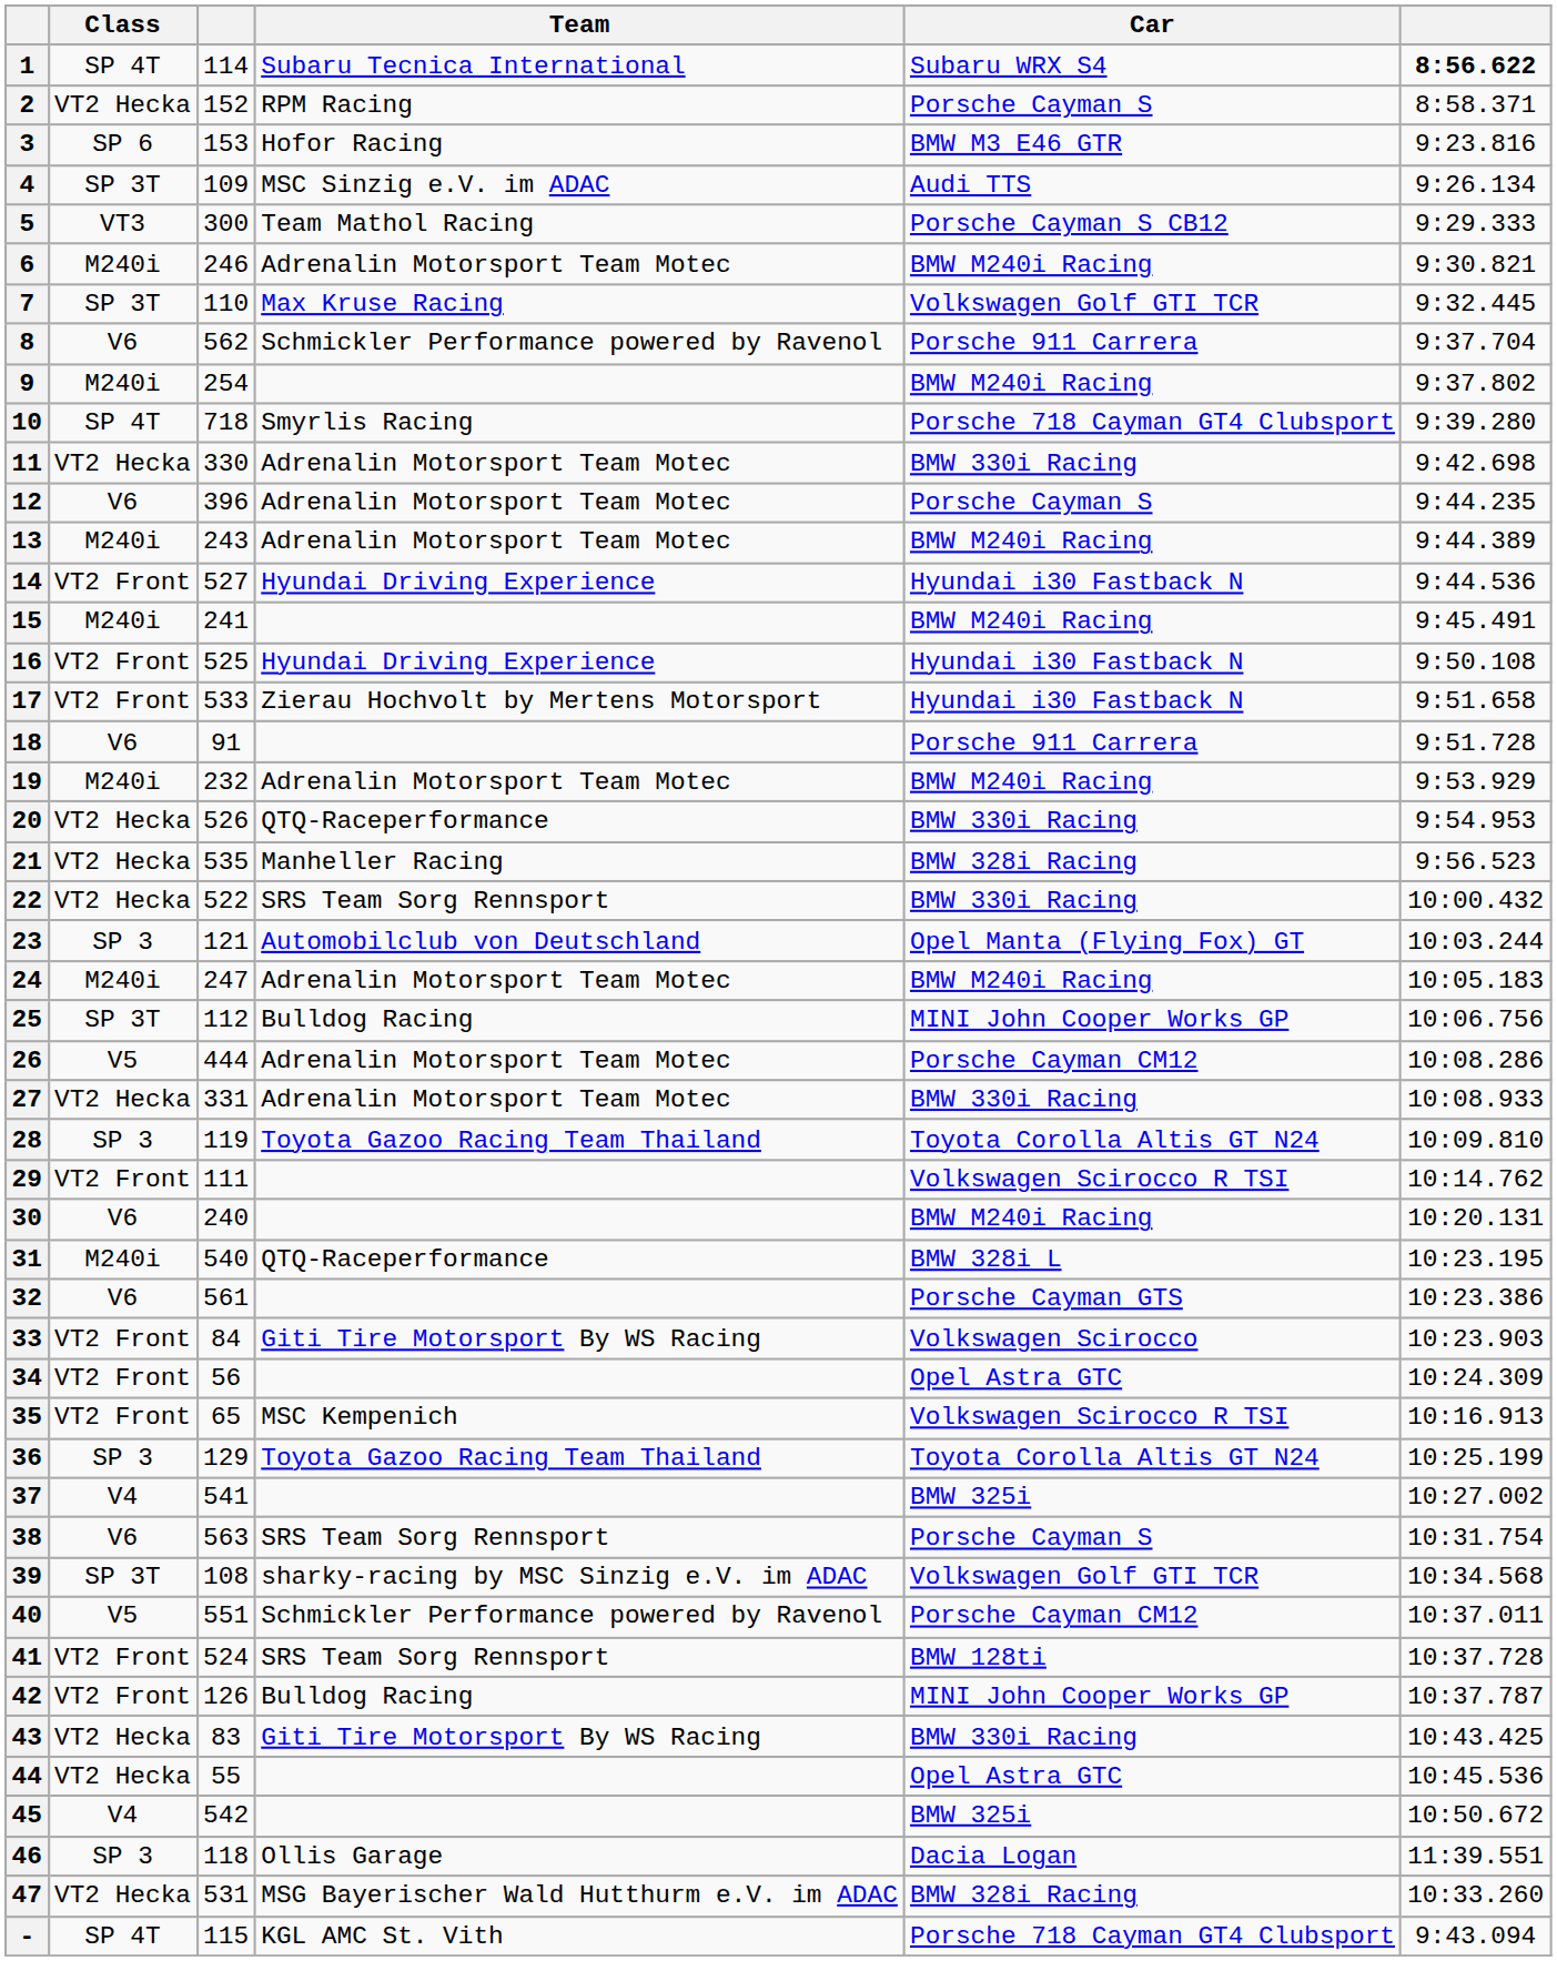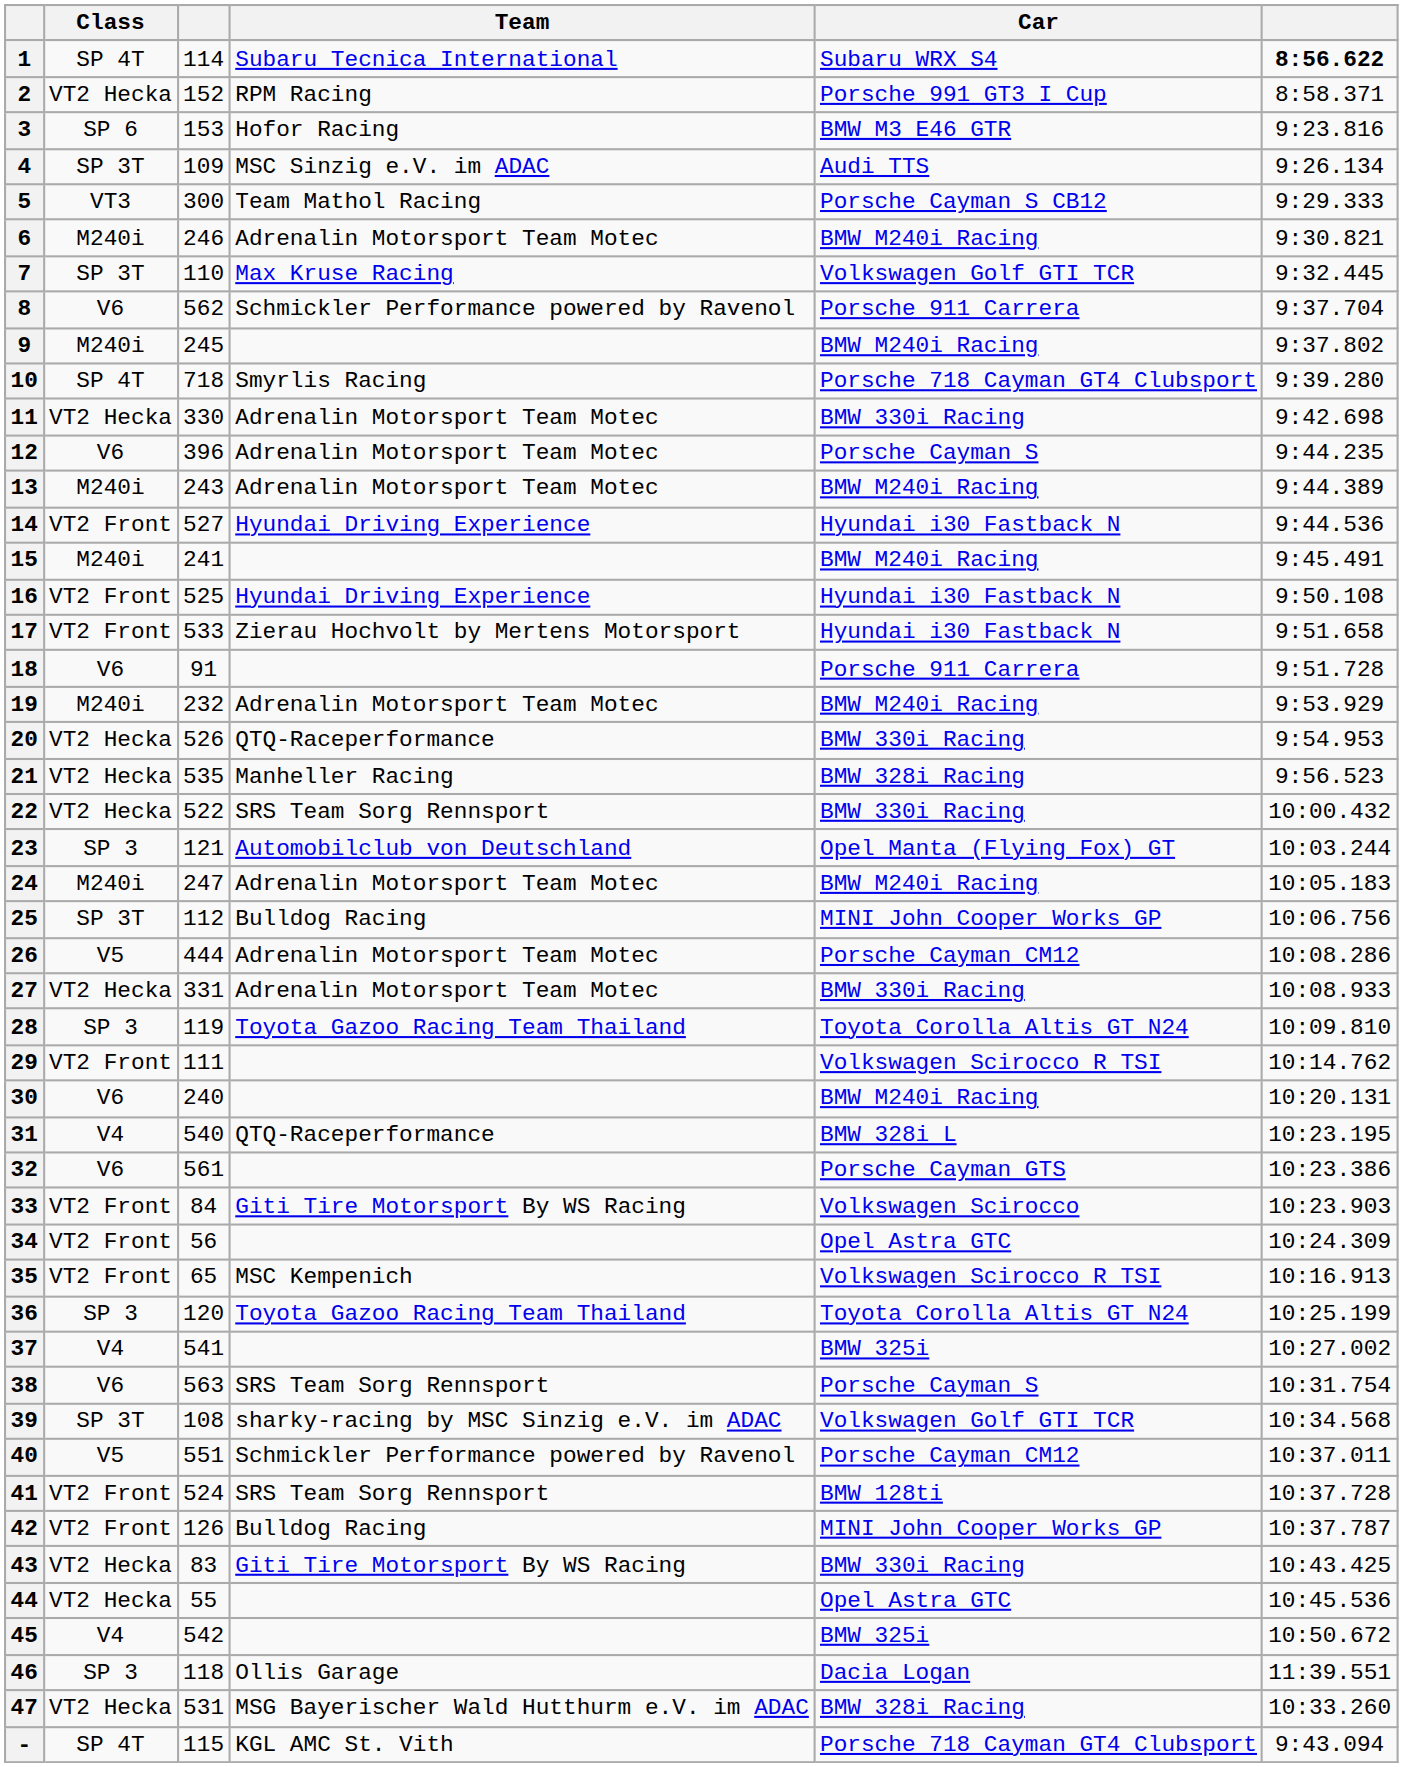2 | Car: Porsche Cayman S -> Porsche 991 GT3 I Cup
9 | column 3: 254 -> 245
31 | Class: M240i -> V4
36 | column 3: 129 -> 120
